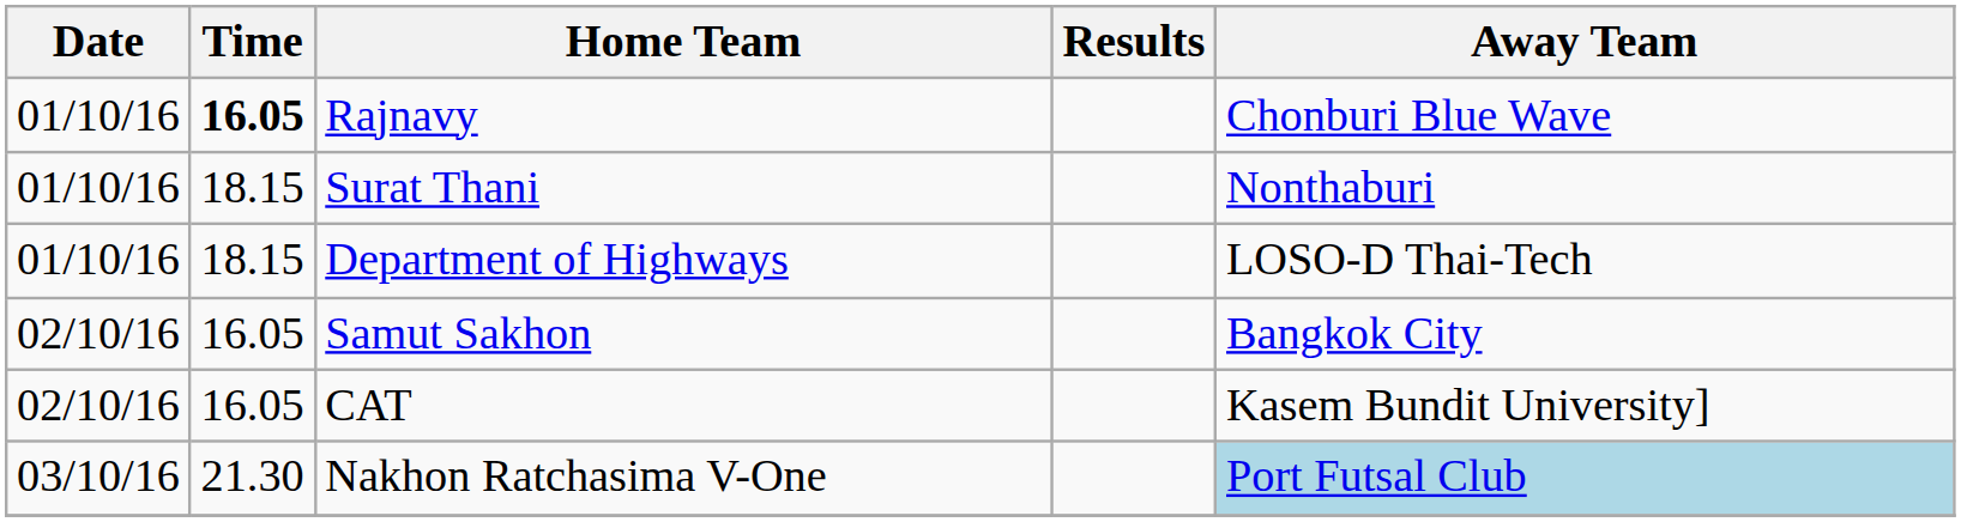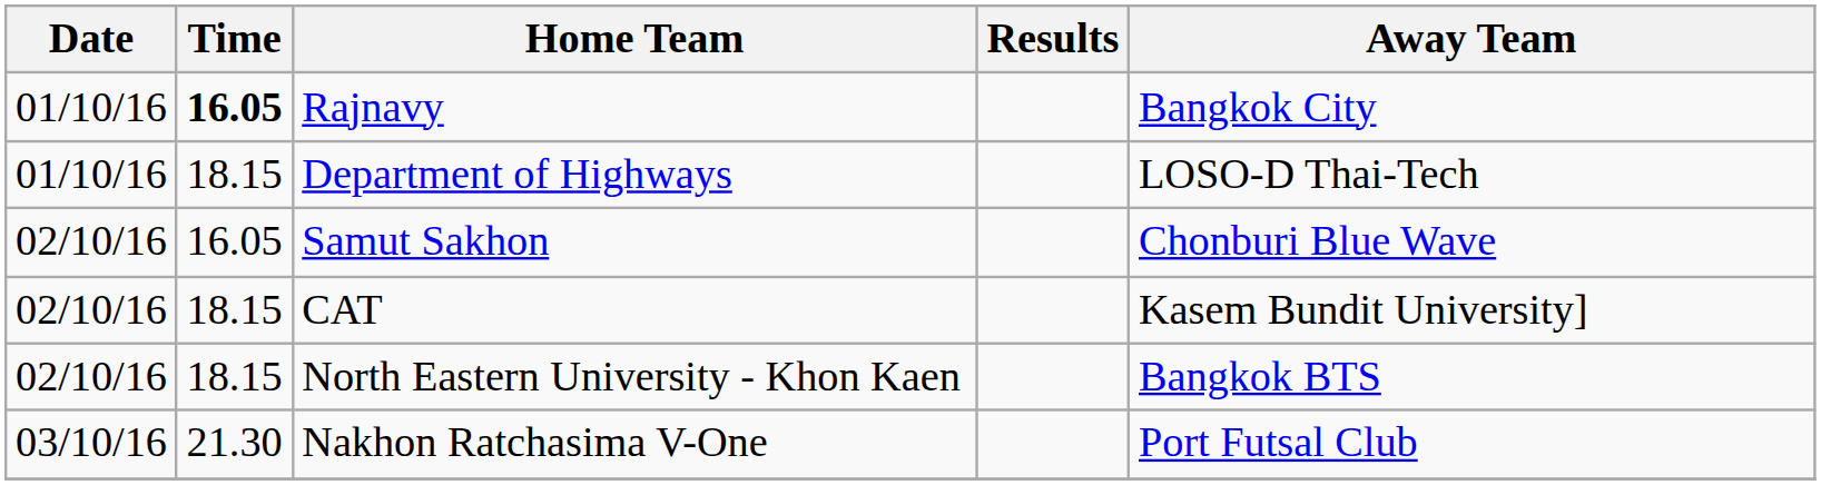Rajnavy | Away Team: Chonburi Blue Wave -> Bangkok City
- row: 01/10/16 | 18.15 | Surat Thani | Nonthaburi
Samut Sakhon | Away Team: Bangkok City -> Chonburi Blue Wave
CAT | Time: 16.05 -> 18.15
+ row: 02/10/16 | 18.15 | North Eastern University - Khon Kaen | Bangkok BTS
Nakhon Ratchasima V-One | Away Team: lightblue background -> no background
